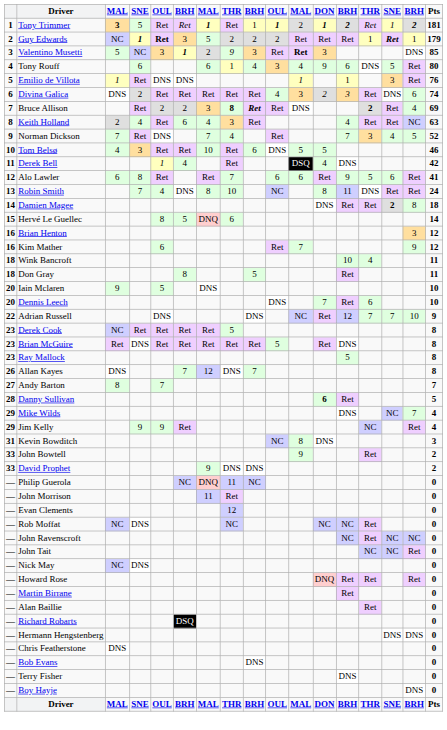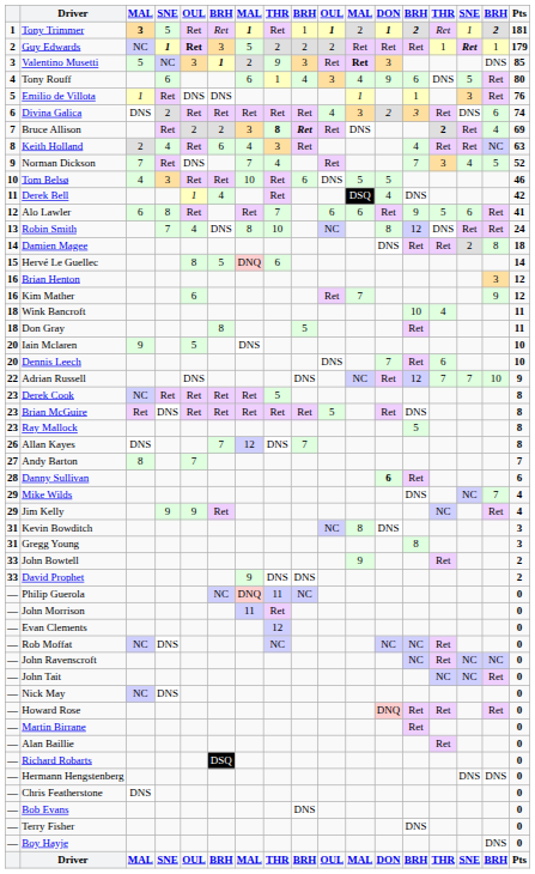Robin Smith | column 13: 11 -> 12
Damien Magee | column 15: bold -> normal
Danny Sullivan | Pts: 5 -> 6
+ row: 31 | Gregg Young | 8 | 3
